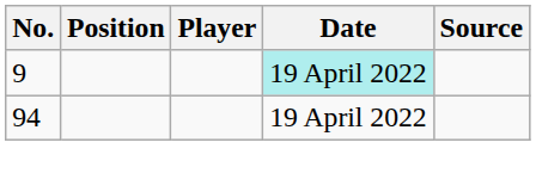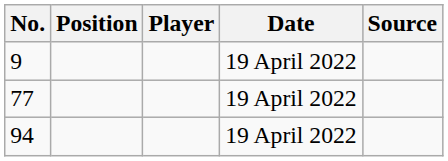9 | Date: paleturquoise background -> no background
+ row: 77 | 19 April 2022
